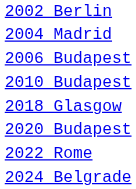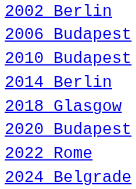- row: 2004 Madrid
+ row: 2014 Berlin
